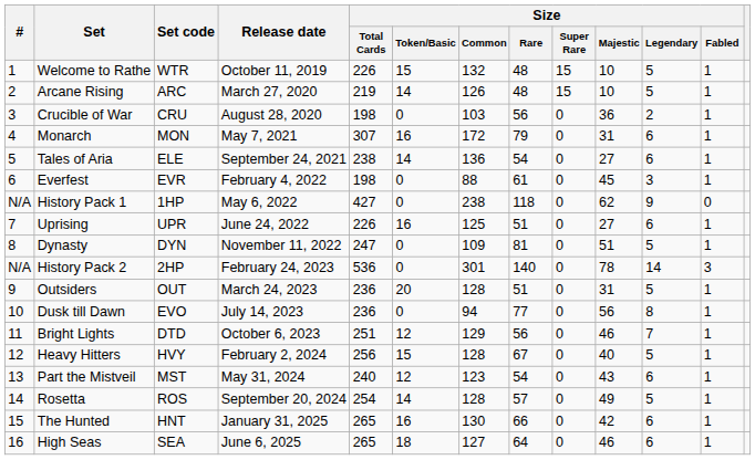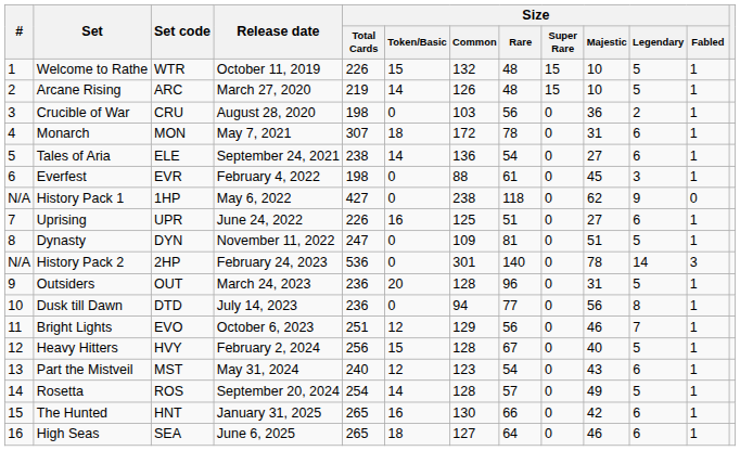Monarch | Size / Token/Basic: 16 -> 18
Monarch | Size / Rare: 79 -> 78
Outsiders | Size / Rare: 51 -> 96
Dusk till Dawn | Set code: EVO -> DTD
Bright Lights | Set code: DTD -> EVO
